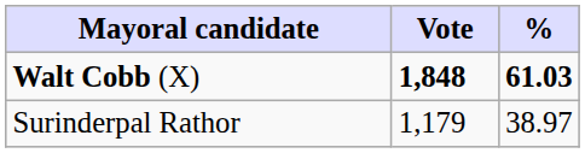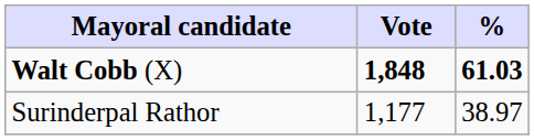Surinderpal Rathor | Vote: 1,179 -> 1,177
